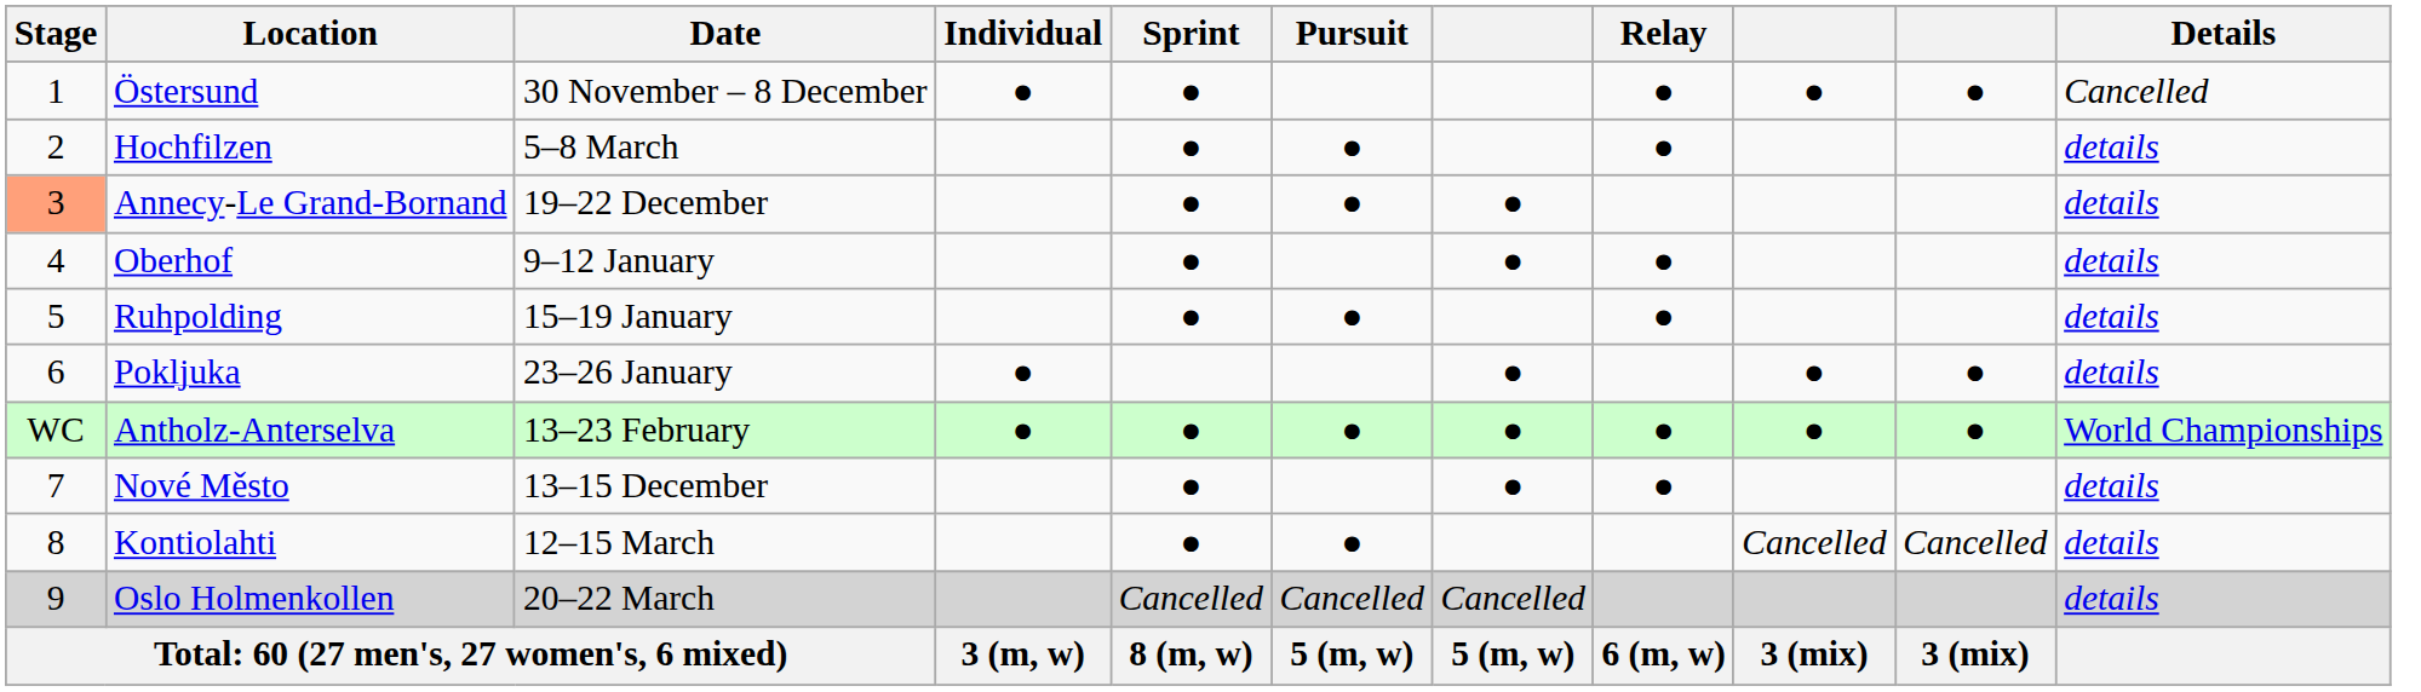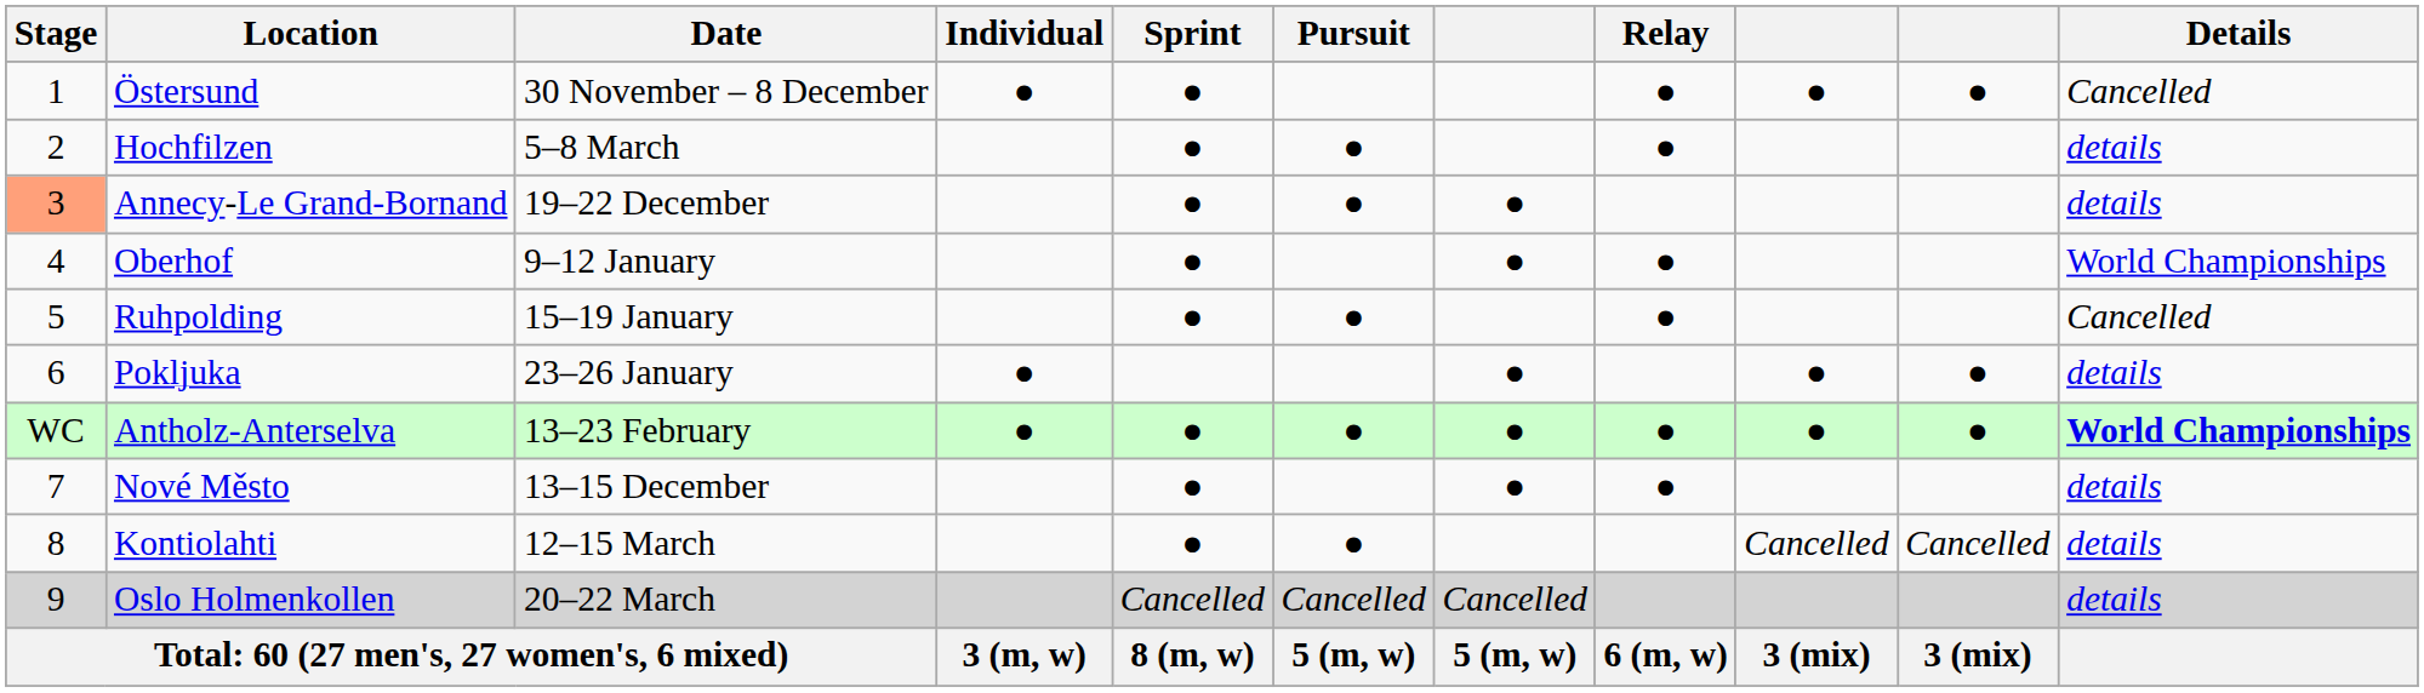Oberhof | Details: details -> World Championships
Ruhpolding | Details: details -> Cancelled
Antholz-Anterselva | Details: normal -> bold
